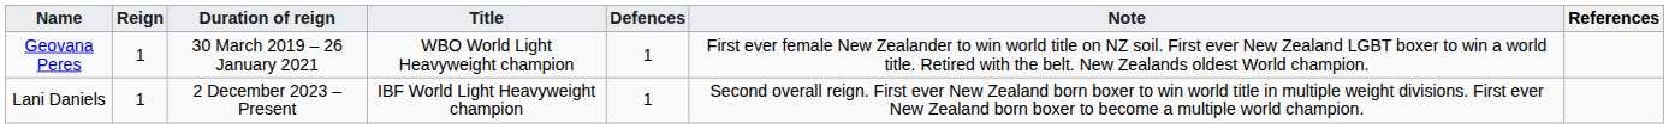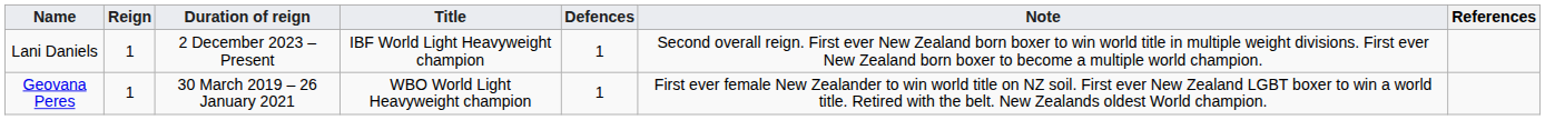rows swapped: Geovana Peres <-> Lani Daniels
